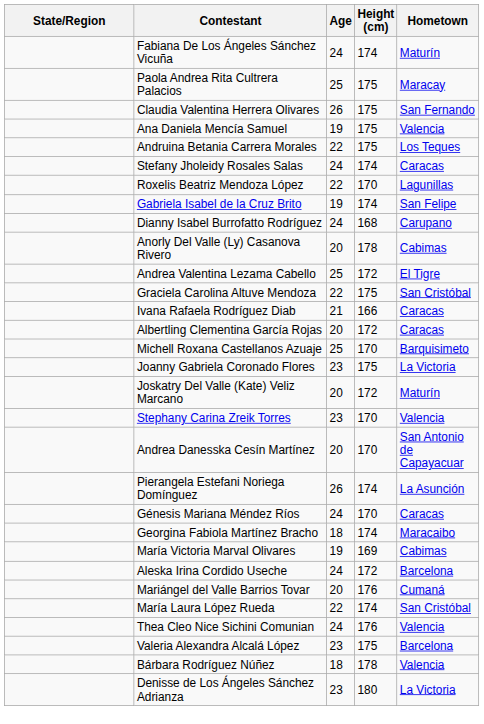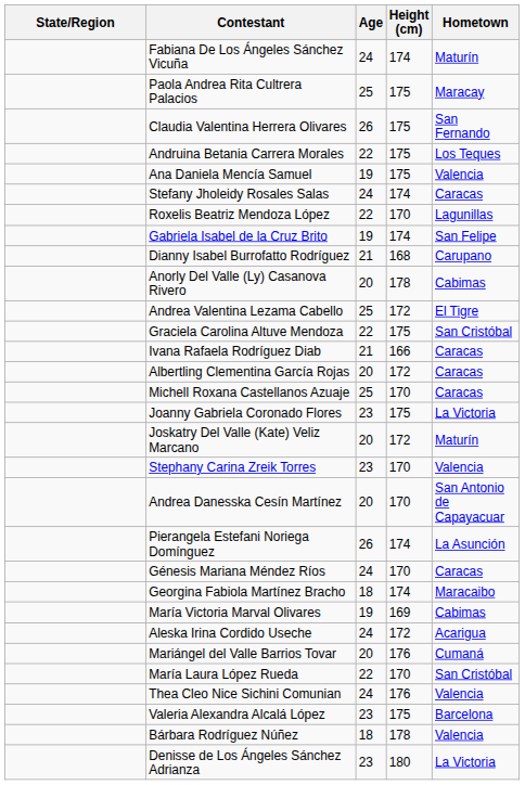rows swapped: Ana Daniela Mencía Samuel <-> Andruina Betania Carrera Morales
Dianny Isabel Burrofatto Rodríguez | Age: 24 -> 21
Michell Roxana Castellanos Azuaje | Hometown: Barquisimeto -> Caracas
Aleska Irina Cordido Useche | Hometown: Barcelona -> Acarigua
María Laura López Rueda | Height (cm): 174 -> 170
